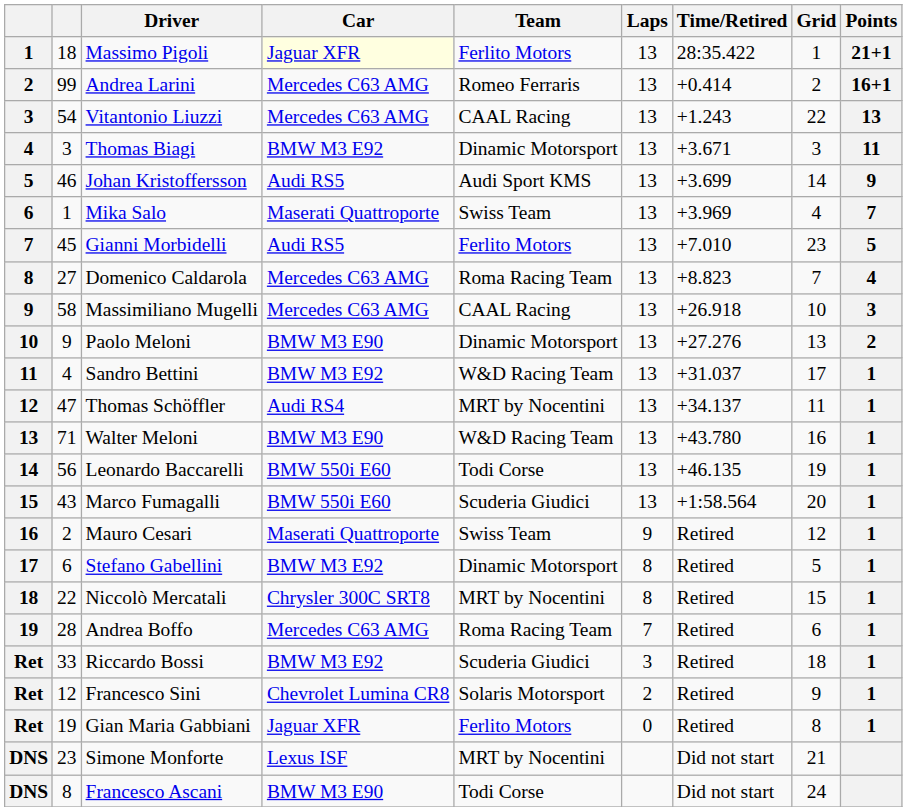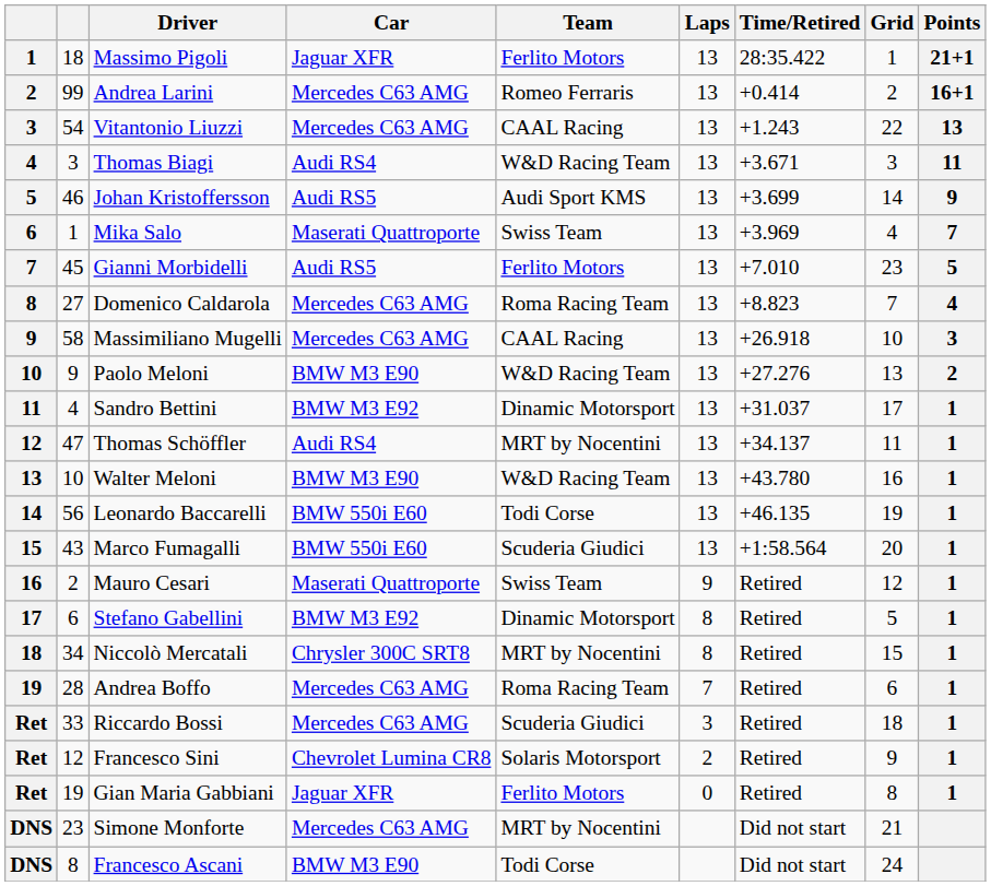Massimo Pigoli | Car: lightyellow background -> no background
Thomas Biagi | Car: BMW M3 E92 -> Audi RS4
Thomas Biagi | Team: Dinamic Motorsport -> W&D Racing Team
Paolo Meloni | Team: Dinamic Motorsport -> W&D Racing Team
Sandro Bettini | Team: W&D Racing Team -> Dinamic Motorsport
Walter Meloni | column 2: 71 -> 10
Niccolò Mercatali | column 2: 22 -> 34
Riccardo Bossi | Car: BMW M3 E92 -> Mercedes C63 AMG
Simone Monforte | Car: Lexus ISF -> Mercedes C63 AMG
